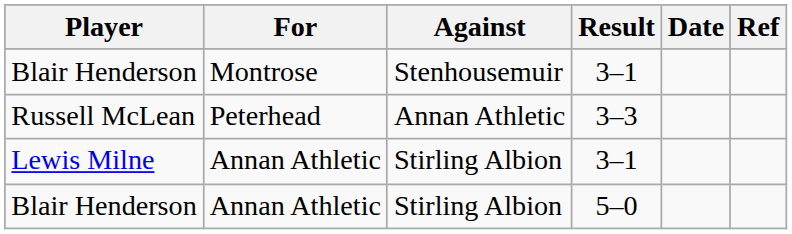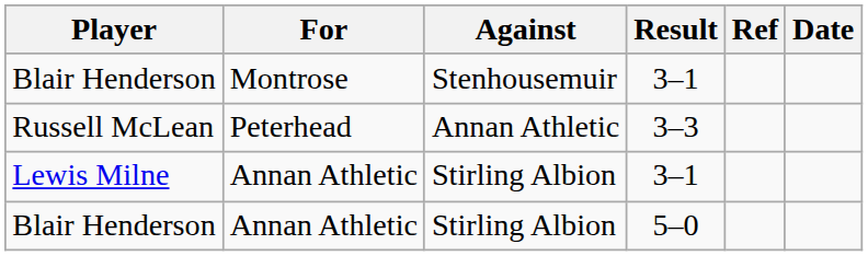columns swapped: Date <-> Ref
